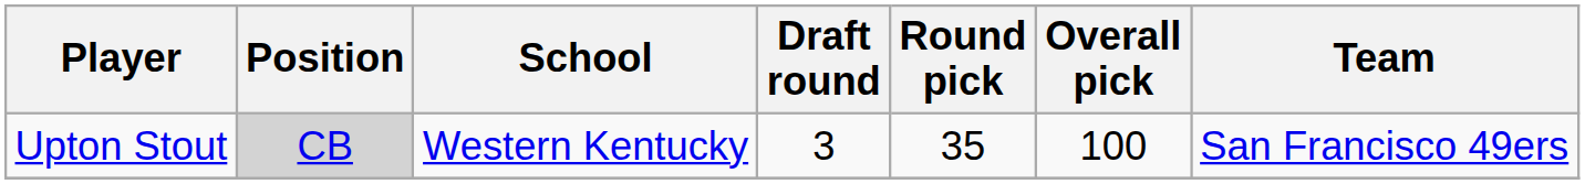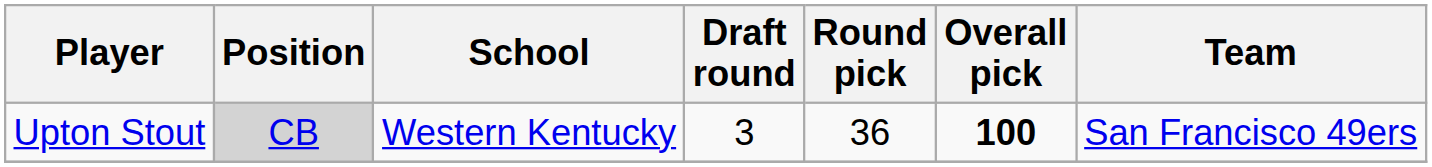Upton Stout | Round pick: 35 -> 36
Upton Stout | Overall pick: normal -> bold
